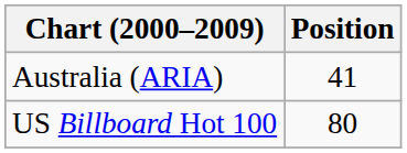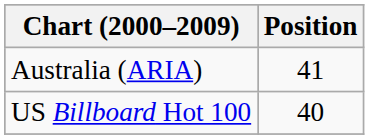US Billboard Hot 100 | Position: 80 -> 40
